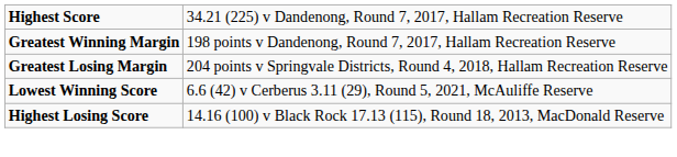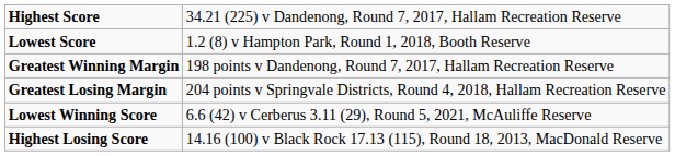+ row: Lowest Score | 1.2 (8) v Hampton Park, Round 1, 2018, Booth Reserve
